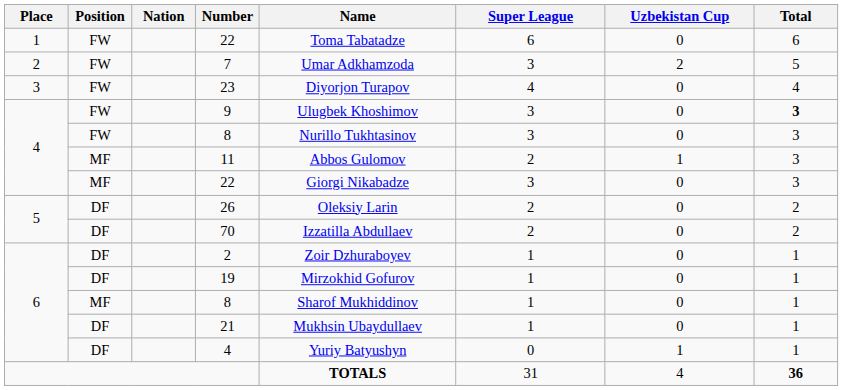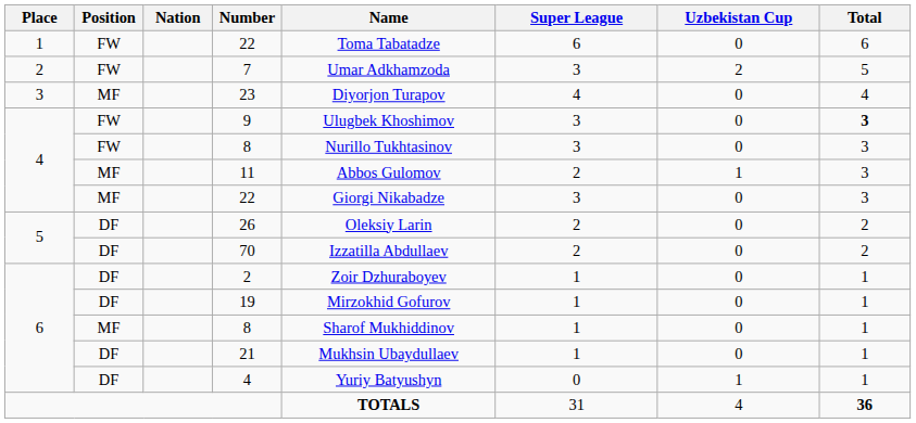23 | Position: FW -> MF
